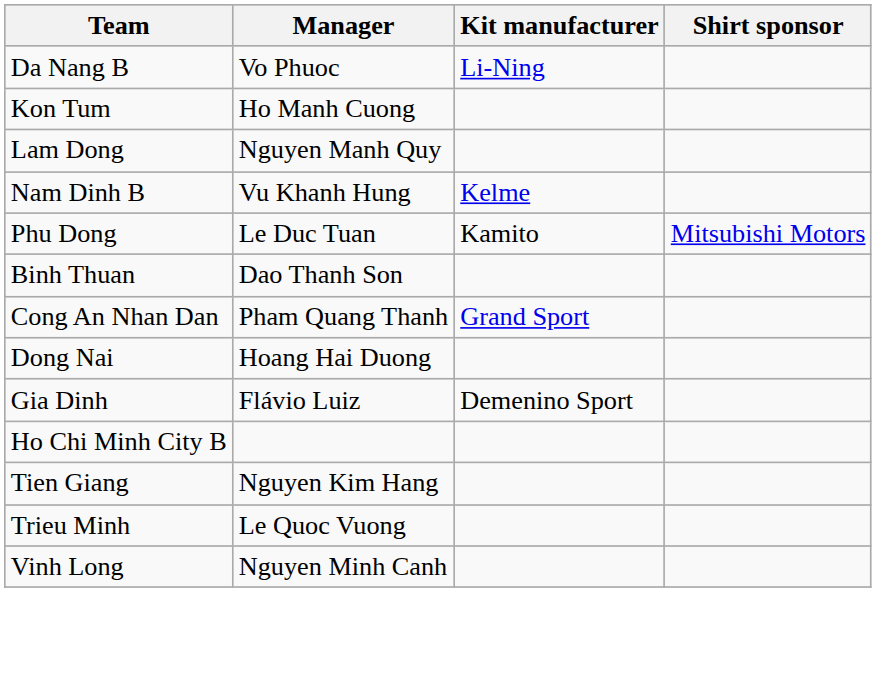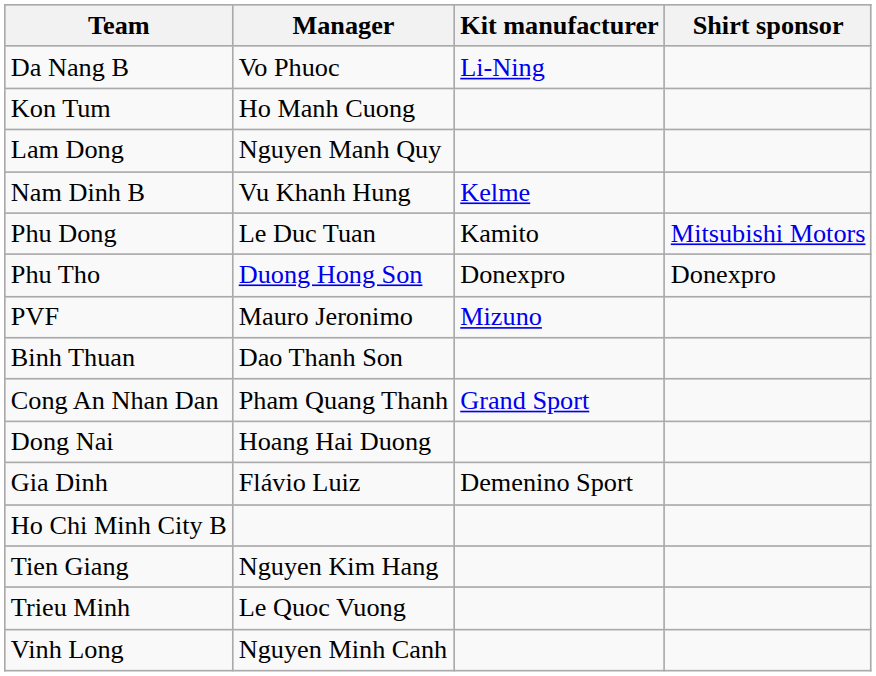+ row: Phu Tho | Duong Hong Son | Donexpro | Donexpro
+ row: PVF | Mauro Jeronimo | Mizuno
